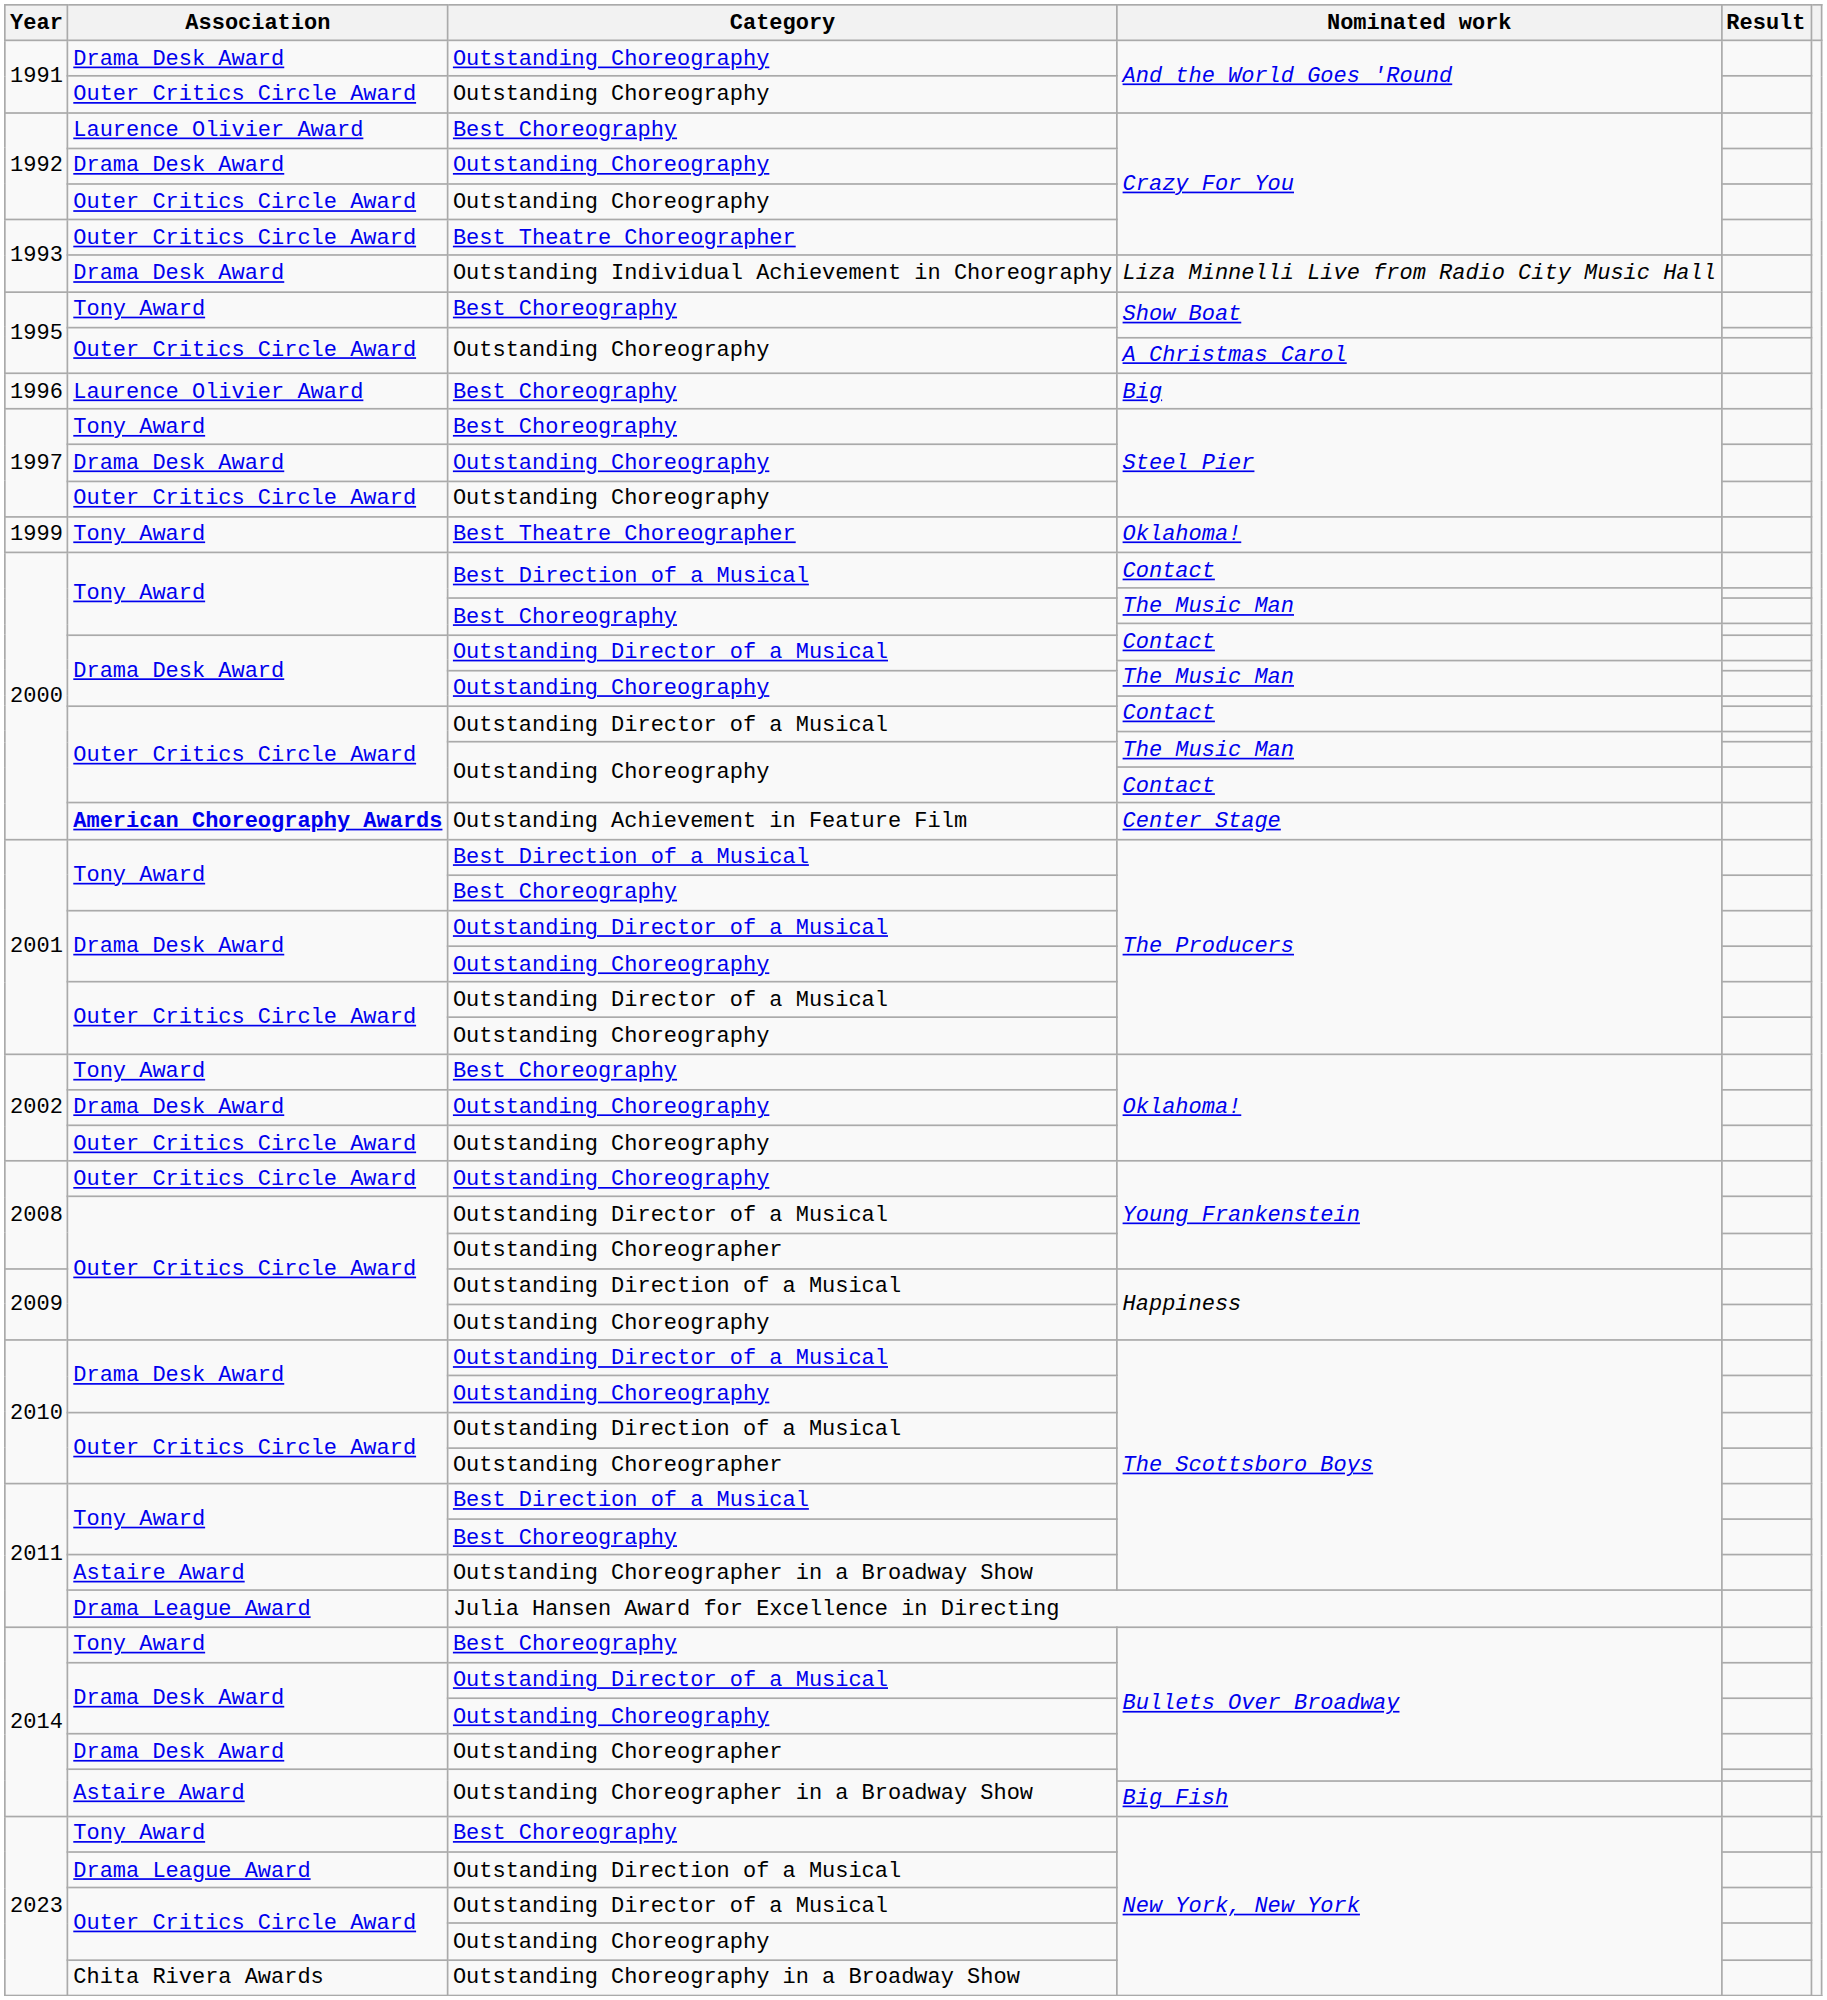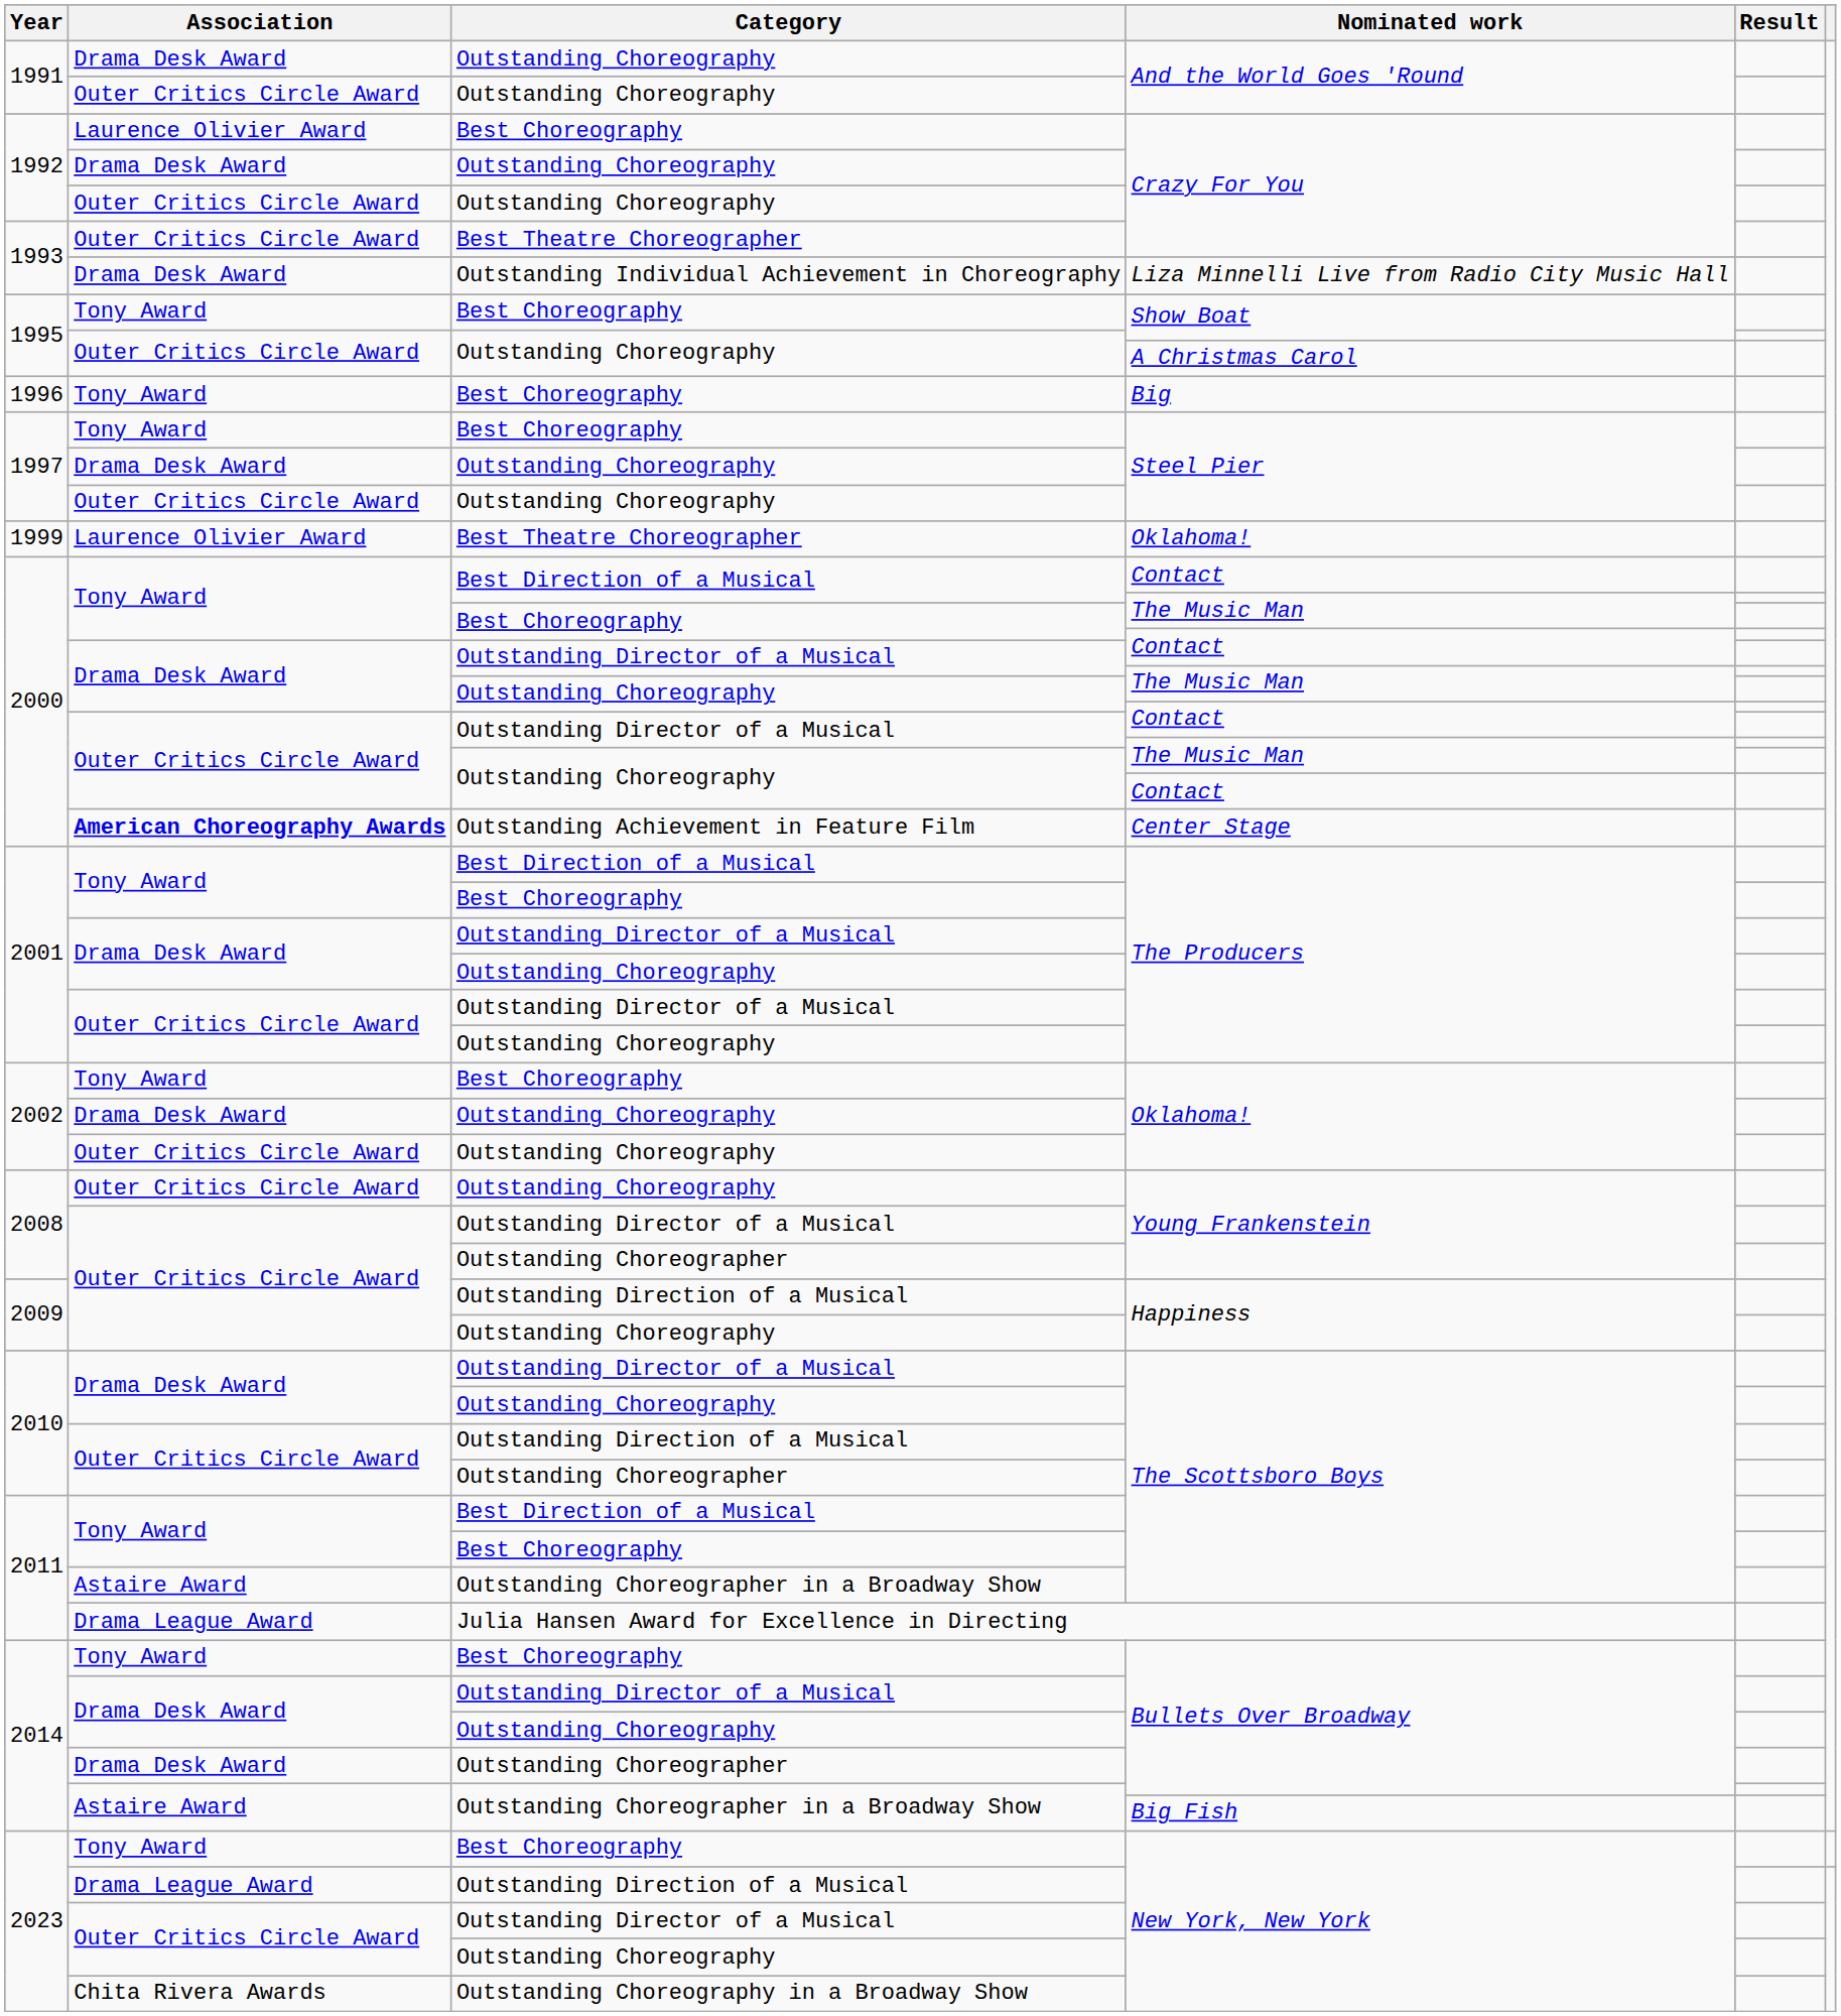Big | Association: Laurence Olivier Award -> Tony Award
Best Theatre Choreographer / Oklahoma! | Association: Tony Award -> Laurence Olivier Award
